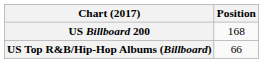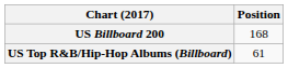US Top R&B/Hip-Hop Albums (Billboard) | Position: 66 -> 61
